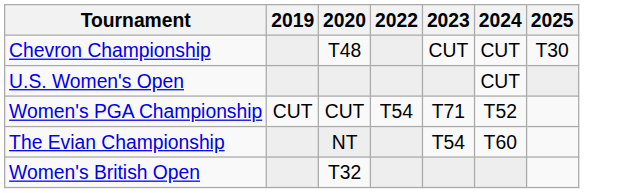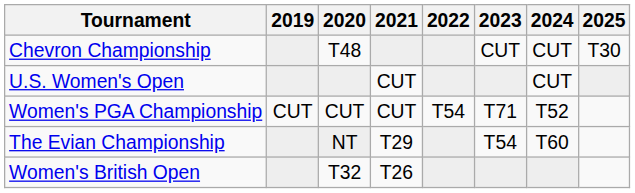+ column: 2021 | CUT | CUT | T29 | T26
